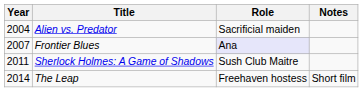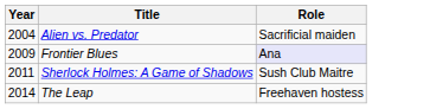- column: Notes | Short film
Frontier Blues | Year: 2007 -> 2009
